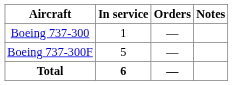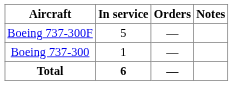rows swapped: Boeing 737-300 <-> Boeing 737-300F
